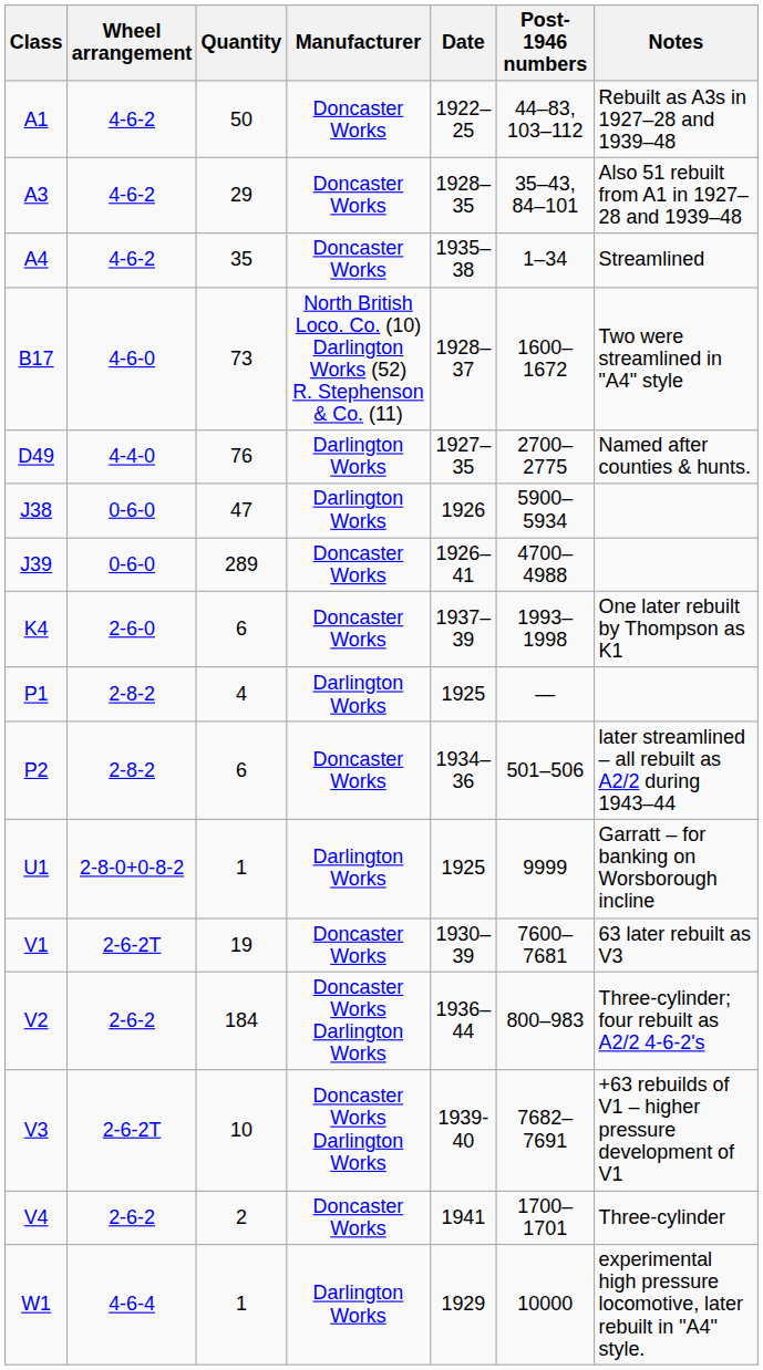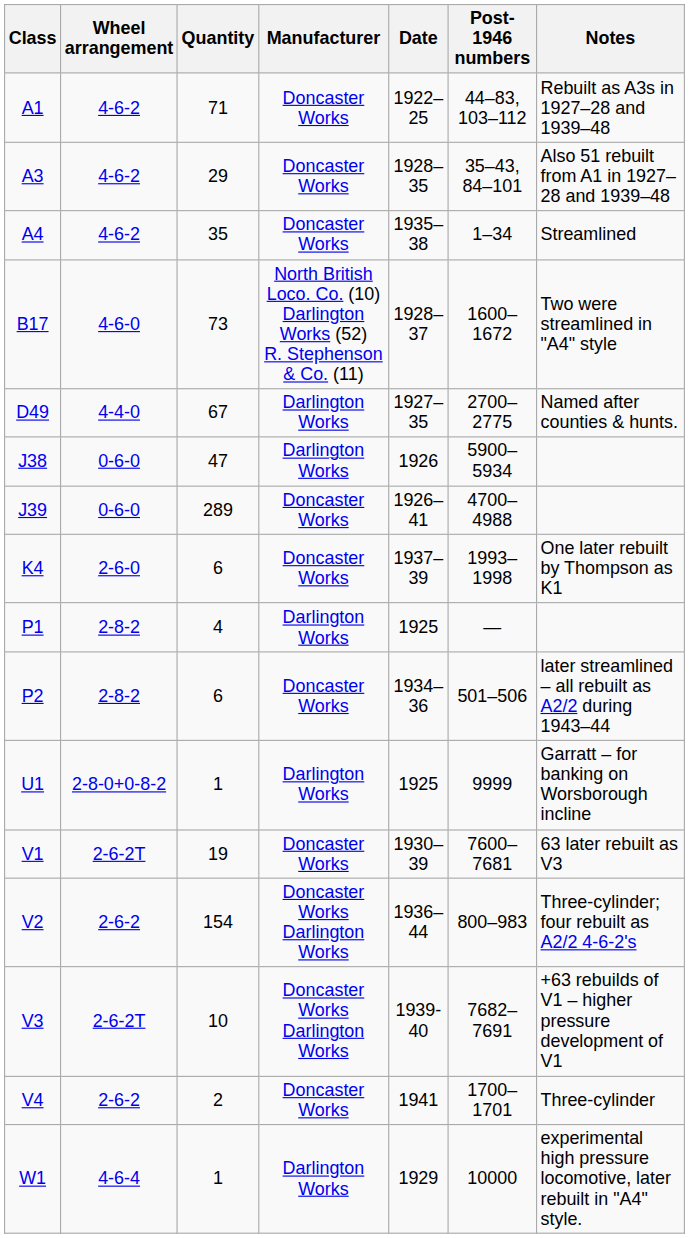A1 | Quantity: 50 -> 71
D49 | Quantity: 76 -> 67
V2 | Quantity: 184 -> 154
